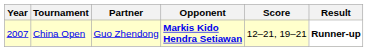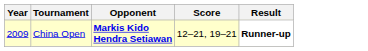- column: Partner | Guo Zhendong
China Open | Year: 2007 -> 2009
